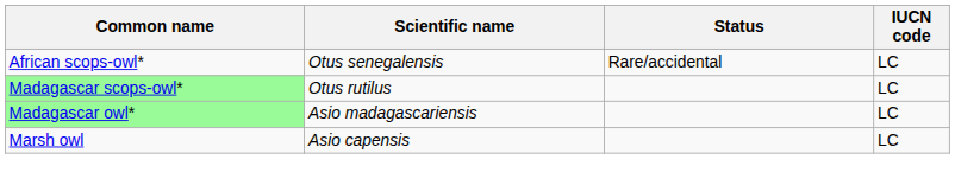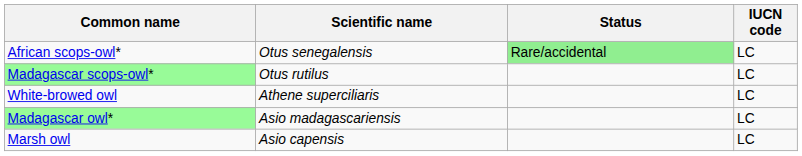African scops-owl* | Status: no background -> lightgreen background
+ row: White-browed owl | Athene superciliaris | LC
